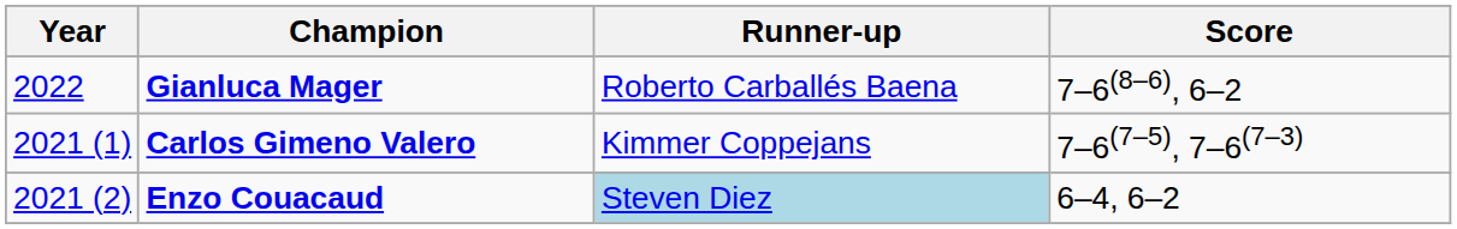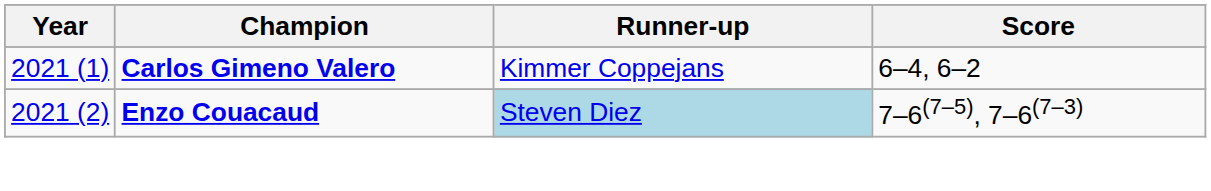- row: 2022 | Gianluca Mager | Roberto Carballés Baena | 7–6(8–6), 6–2
Carlos Gimeno Valero | Score: 7–6(7–5), 7–6(7–3) -> 6–4, 6–2
Enzo Couacaud | Score: 6–4, 6–2 -> 7–6(7–5), 7–6(7–3)
